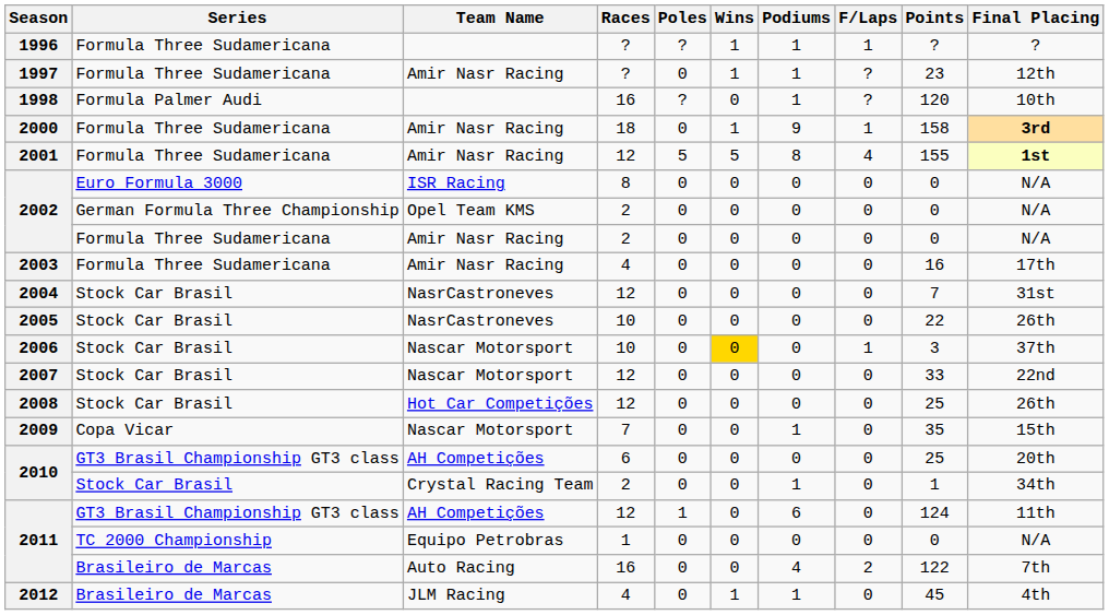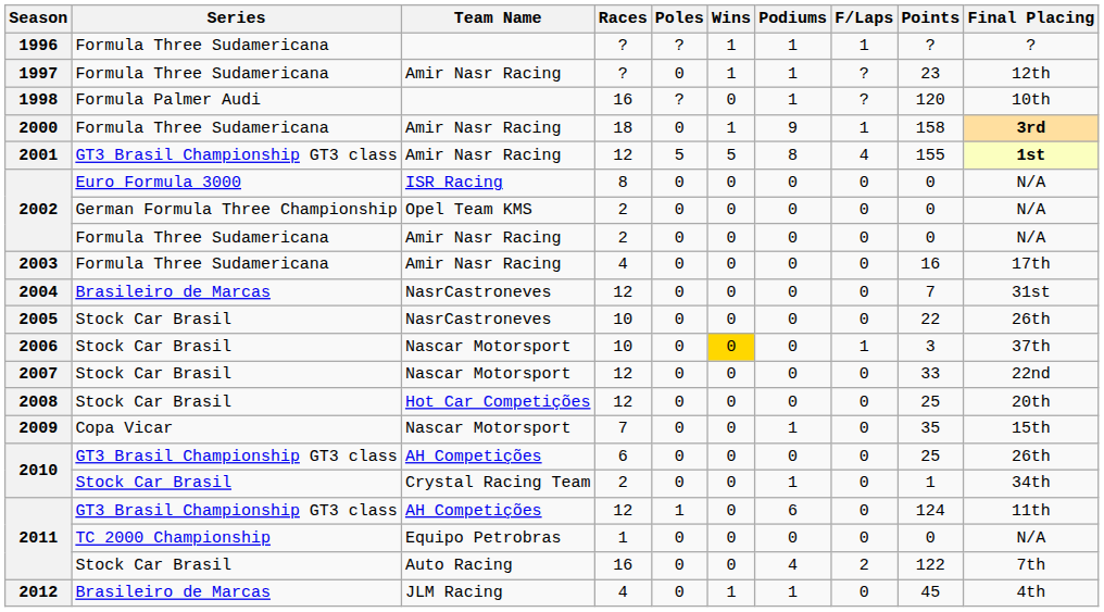2001 | Series: Formula Three Sudamericana -> GT3 Brasil Championship GT3 class
2004 | Series: Stock Car Brasil -> Brasileiro de Marcas
2008 | Final Placing: 26th -> 20th
2010 / AH Competições | Final Placing: 20th -> 26th
2011 / Auto Racing | Series: Brasileiro de Marcas -> Stock Car Brasil
